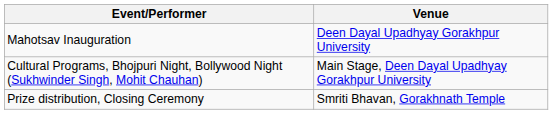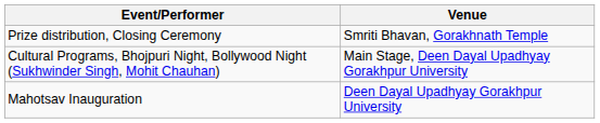rows swapped: Mahotsav Inauguration <-> Prize distribution, Closing Ceremony
